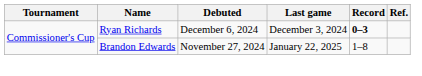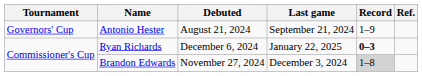+ row: Governors' Cup | Antonio Hester | August 21, 2024 | September 21, 2024 | 1–9
Ryan Richards | Last game: December 3, 2024 -> January 22, 2025
Brandon Edwards | Last game: January 22, 2025 -> December 3, 2024
Brandon Edwards | Record: no background -> lightgrey background
